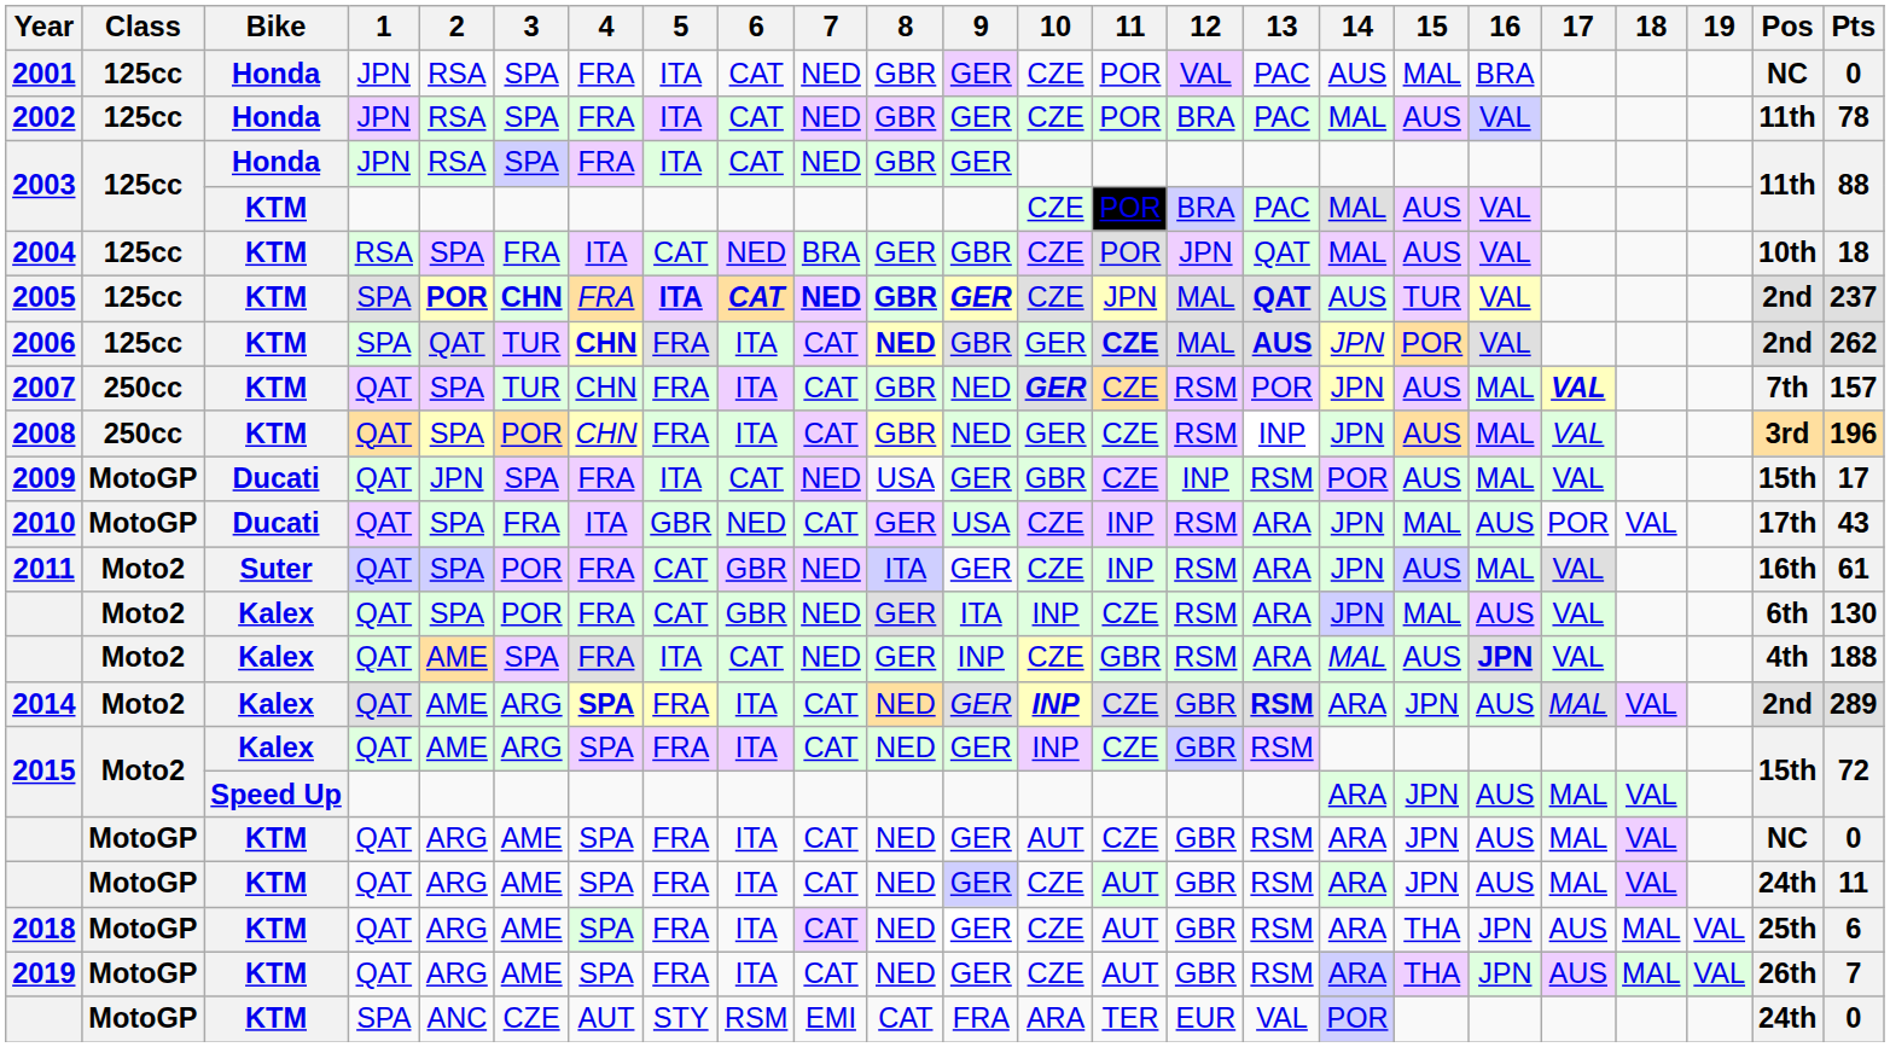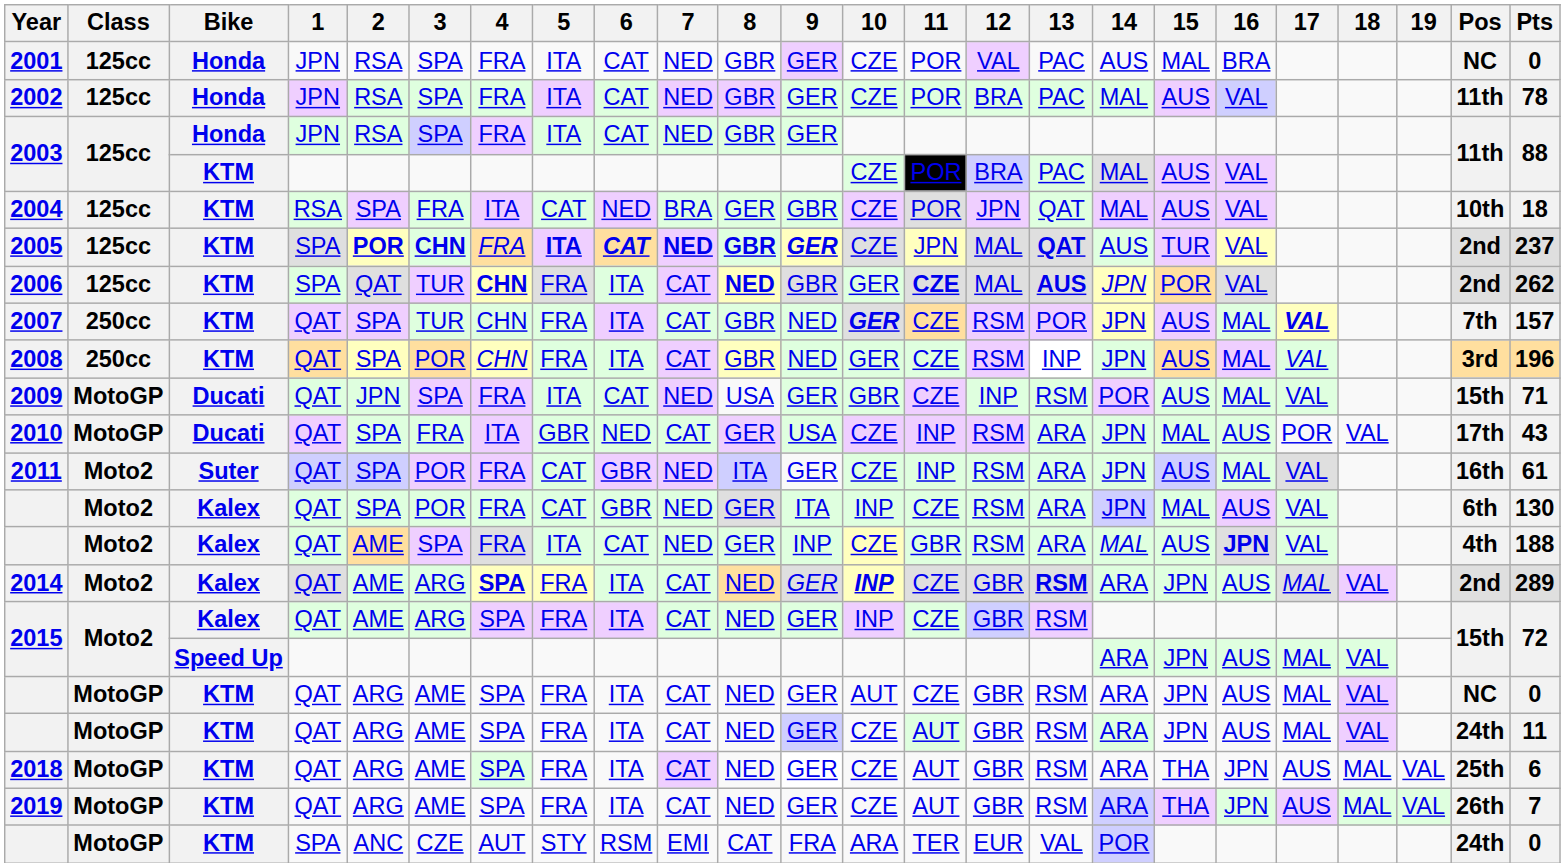2009 | Pts: 17 -> 71
